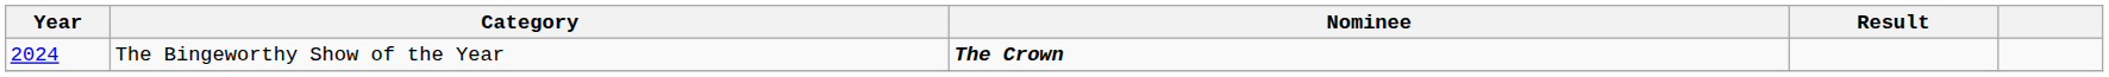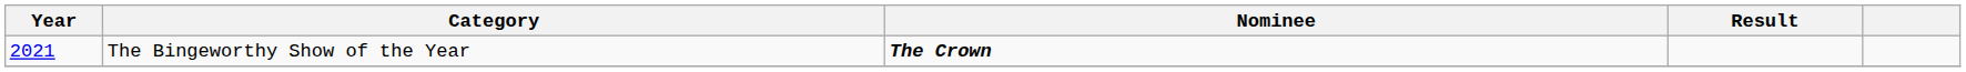The Bingeworthy Show of the Year | Year: 2024 -> 2021
